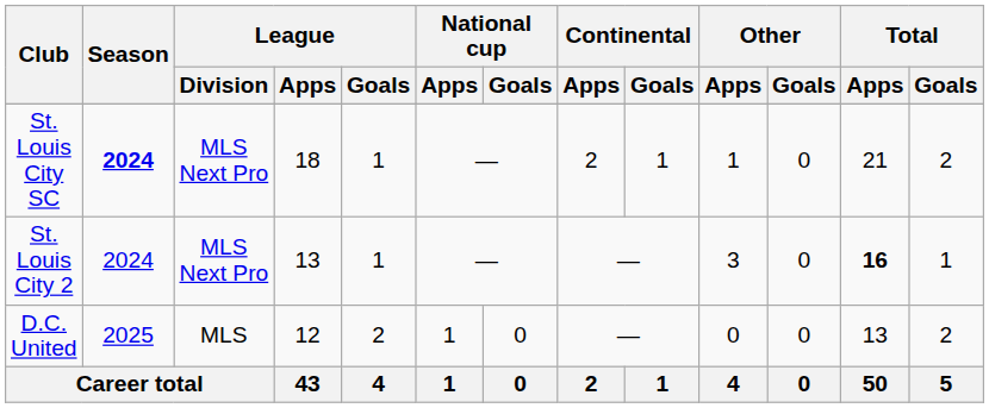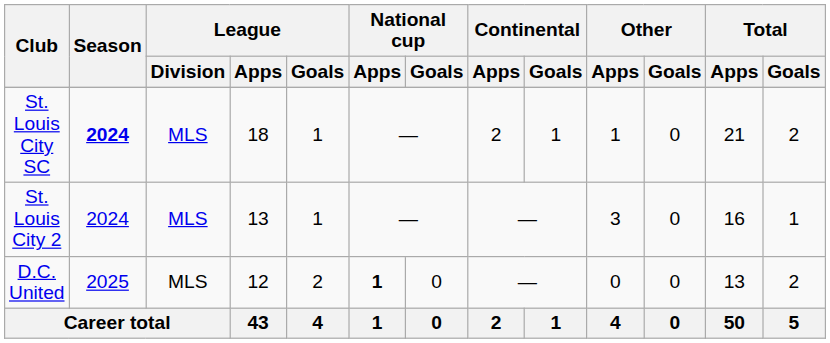St. Louis City SC | League / Division: MLS Next Pro -> MLS
St. Louis City 2 | League / Division: MLS Next Pro -> MLS
St. Louis City 2 | Total / Apps: bold -> normal
D.C. United | National cup / Apps: normal -> bold
